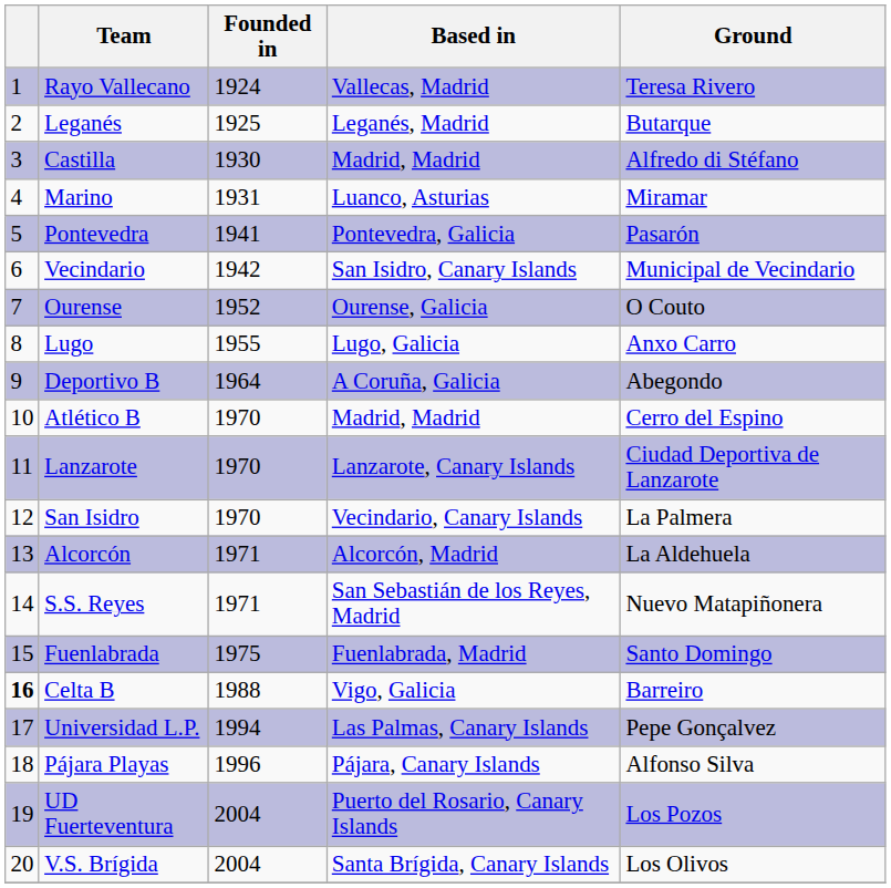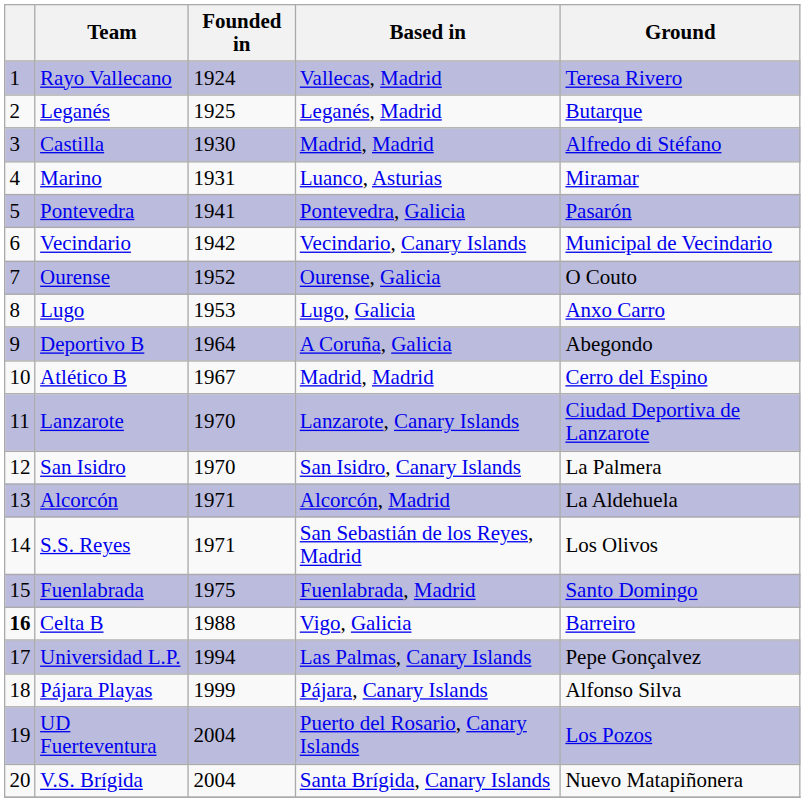Vecindario | Based in: San Isidro, Canary Islands -> Vecindario, Canary Islands
Lugo | Founded in: 1955 -> 1953
Atlético B | Founded in: 1970 -> 1967
San Isidro | Based in: Vecindario, Canary Islands -> San Isidro, Canary Islands
S.S. Reyes | Ground: Nuevo Matapiñonera -> Los Olivos
Pájara Playas | Founded in: 1996 -> 1999
V.S. Brígida | Ground: Los Olivos -> Nuevo Matapiñonera
